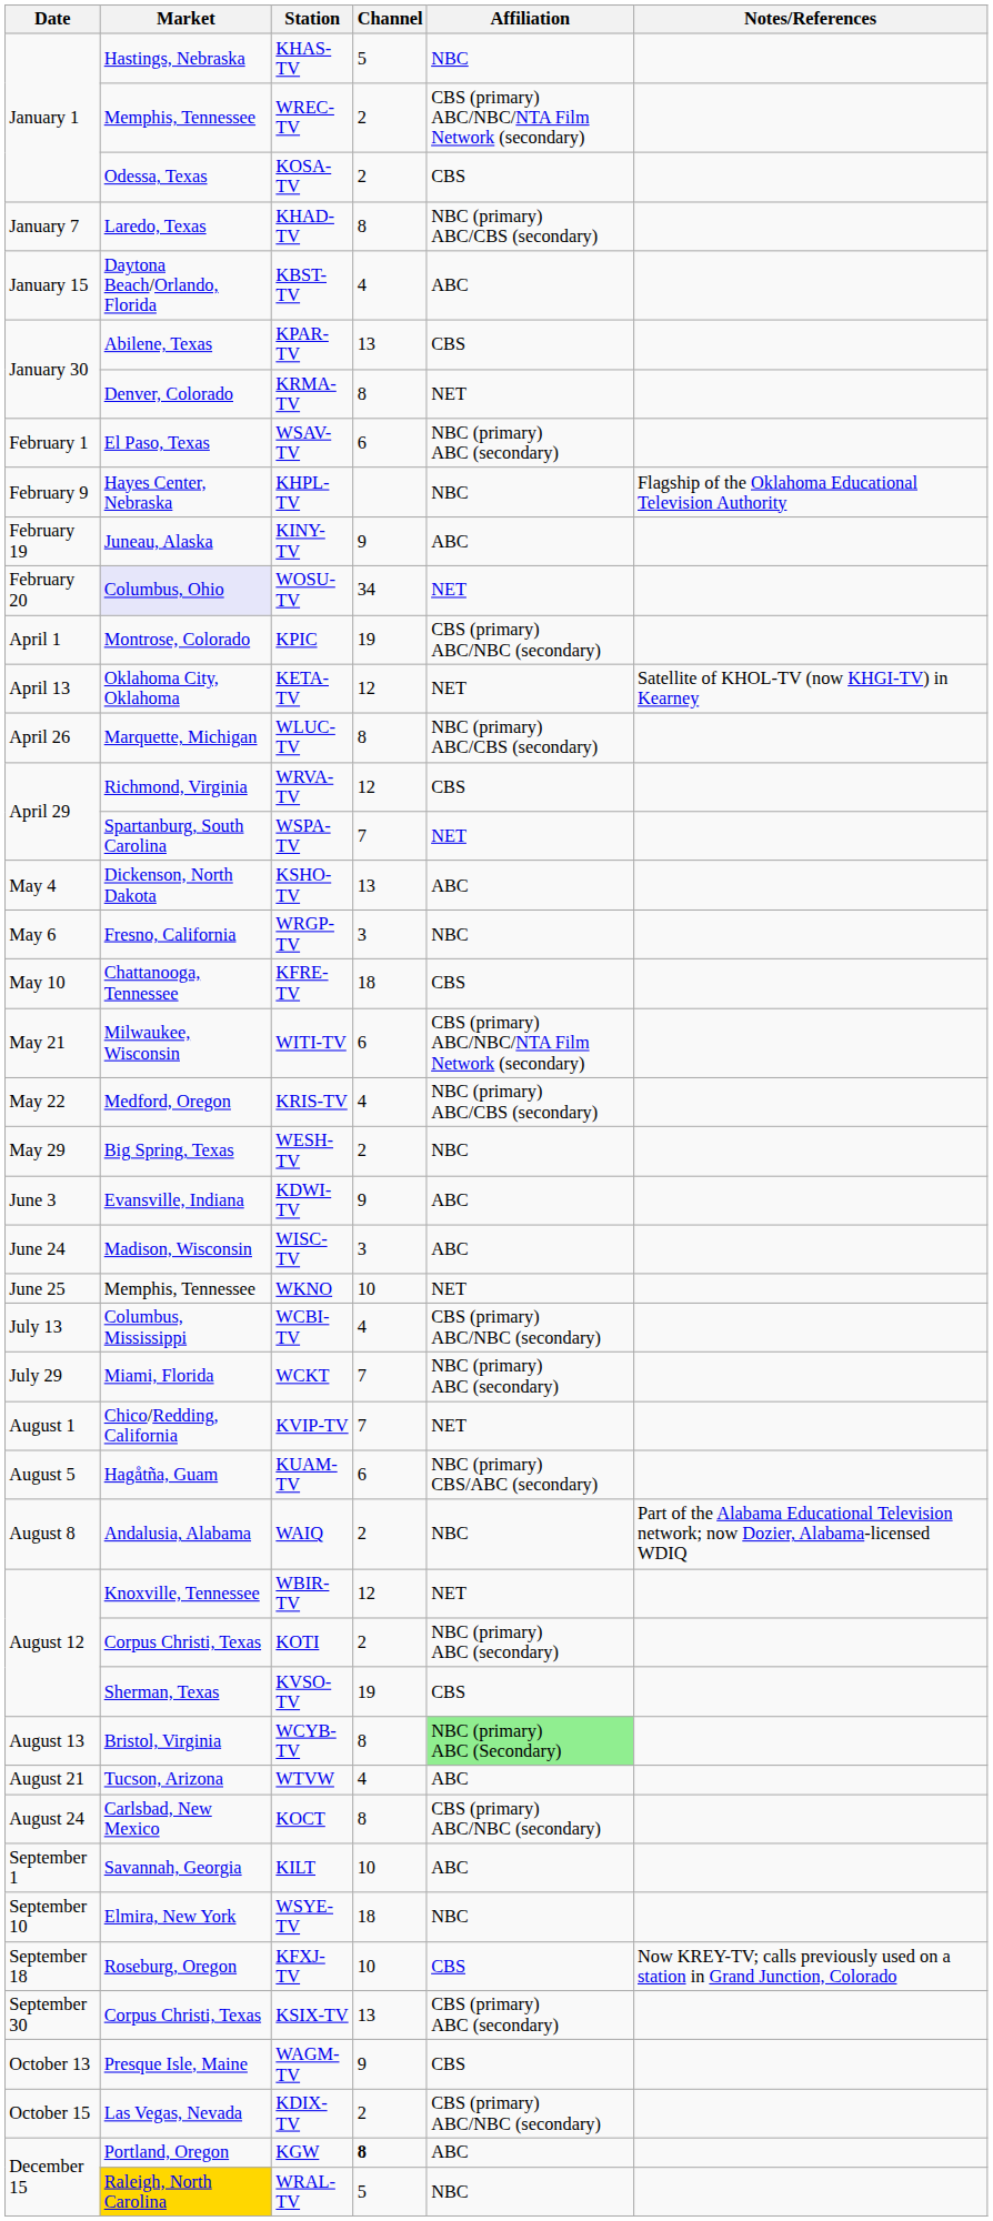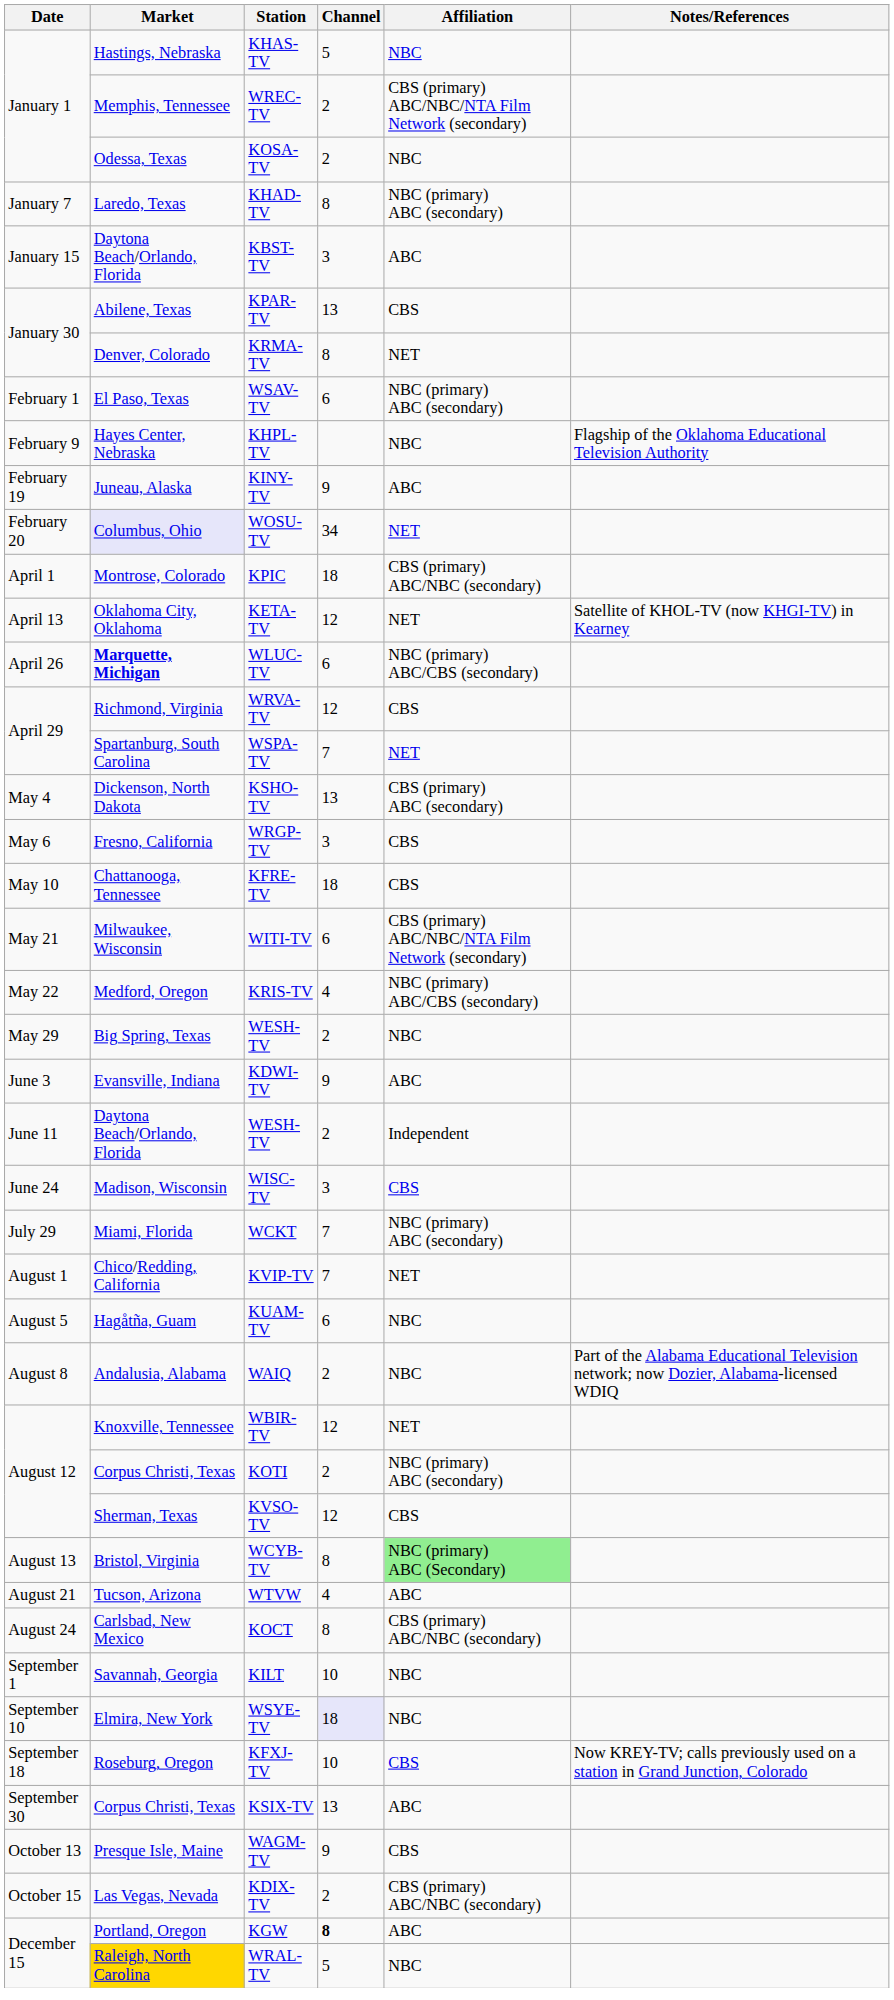KOSA-TV | Affiliation: CBS -> NBC
KHAD-TV | Affiliation: NBC (primary) ABC/CBS (secondary) -> NBC (primary) ABC (secondary)
KBST-TV | Channel: 4 -> 3
KPIC | Channel: 19 -> 18
WLUC-TV | Market: normal -> bold
WLUC-TV | Channel: 8 -> 6
KSHO-TV | Affiliation: ABC -> CBS (primary) ABC (secondary)
WRGP-TV | Affiliation: NBC -> CBS
+ row: June 11 | Daytona Beach/Orlando, Florida | WESH-TV | 2 | Independent
WISC-TV | Affiliation: ABC -> CBS
- row: June 25 | Memphis, Tennessee | WKNO | 10 | NET
- row: July 13 | Columbus, Mississippi | WCBI-TV | 4 | CBS (primary) ABC/NBC (secondary)
KUAM-TV | Affiliation: NBC (primary) CBS/ABC (secondary) -> NBC
KVSO-TV | Channel: 19 -> 12
KILT | Affiliation: ABC -> NBC
WSYE-TV | Channel: no background -> lavender background
KSIX-TV | Affiliation: CBS (primary) ABC (secondary) -> ABC
